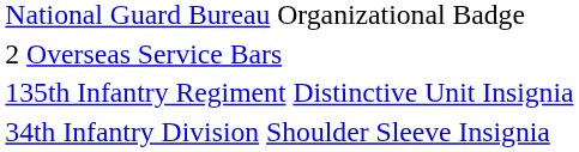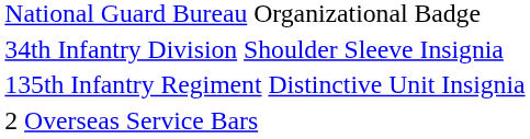rows swapped: 34th Infantry Division Shoulder Sleeve Insignia <-> 2 Overseas Service Bars
